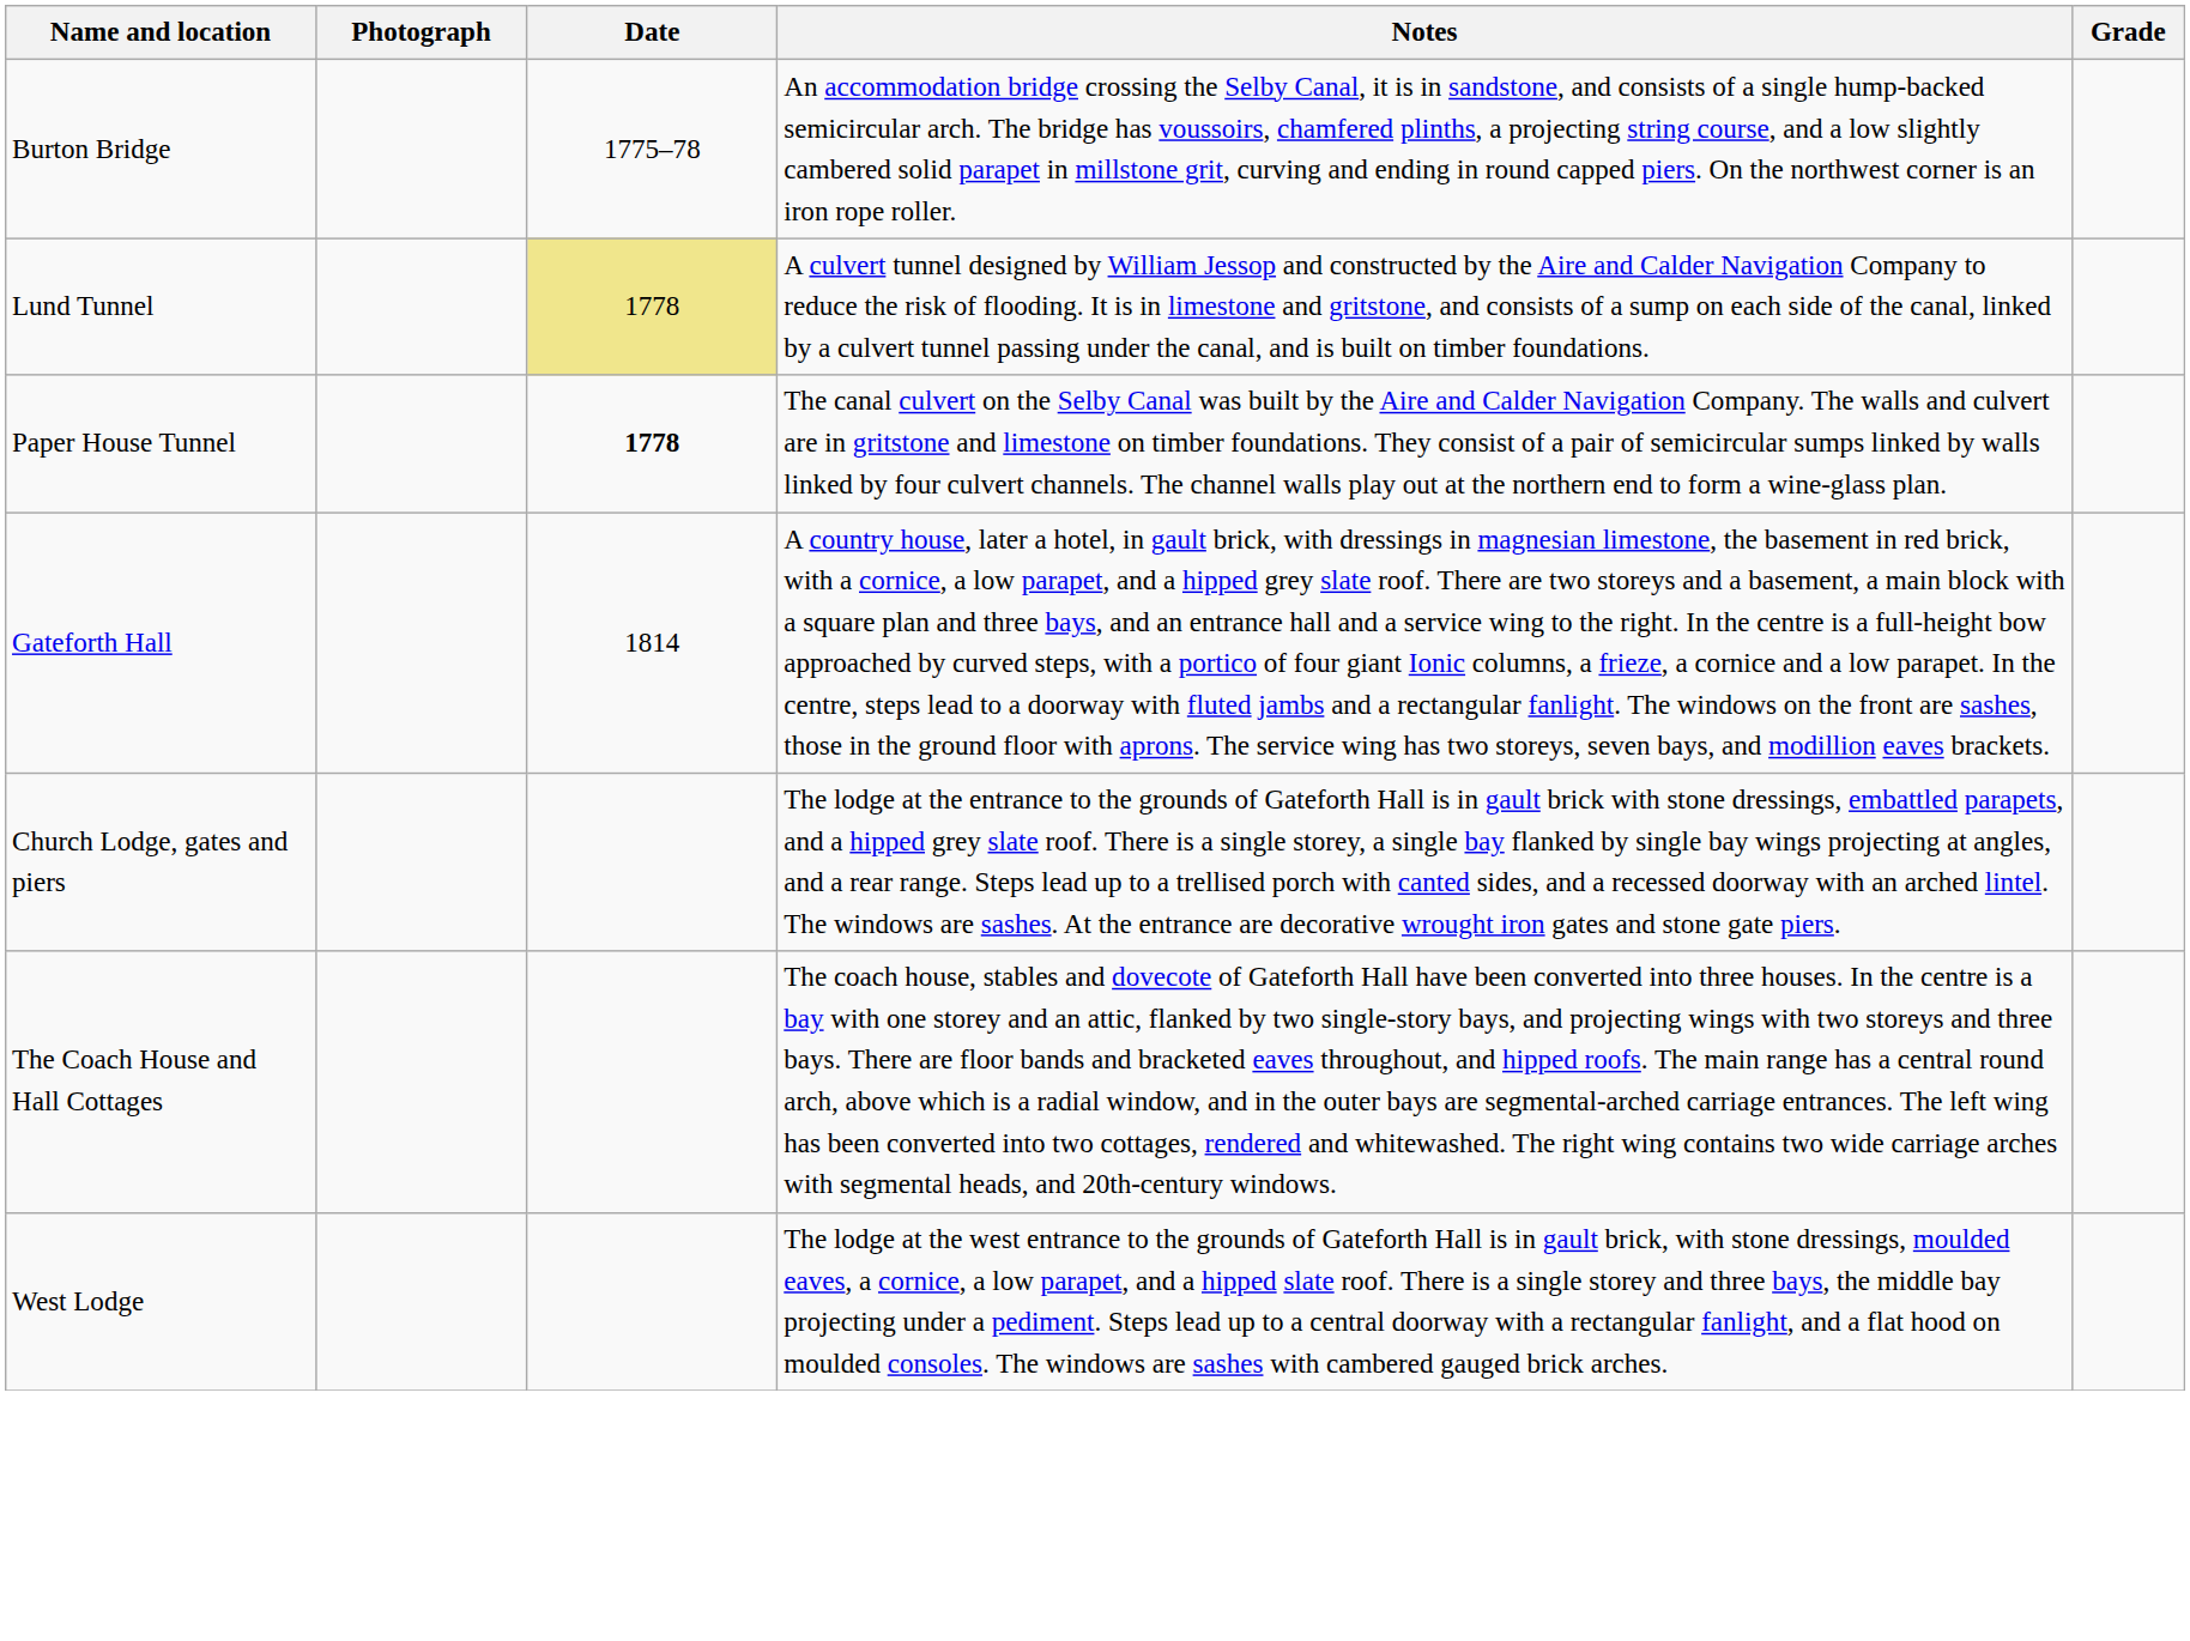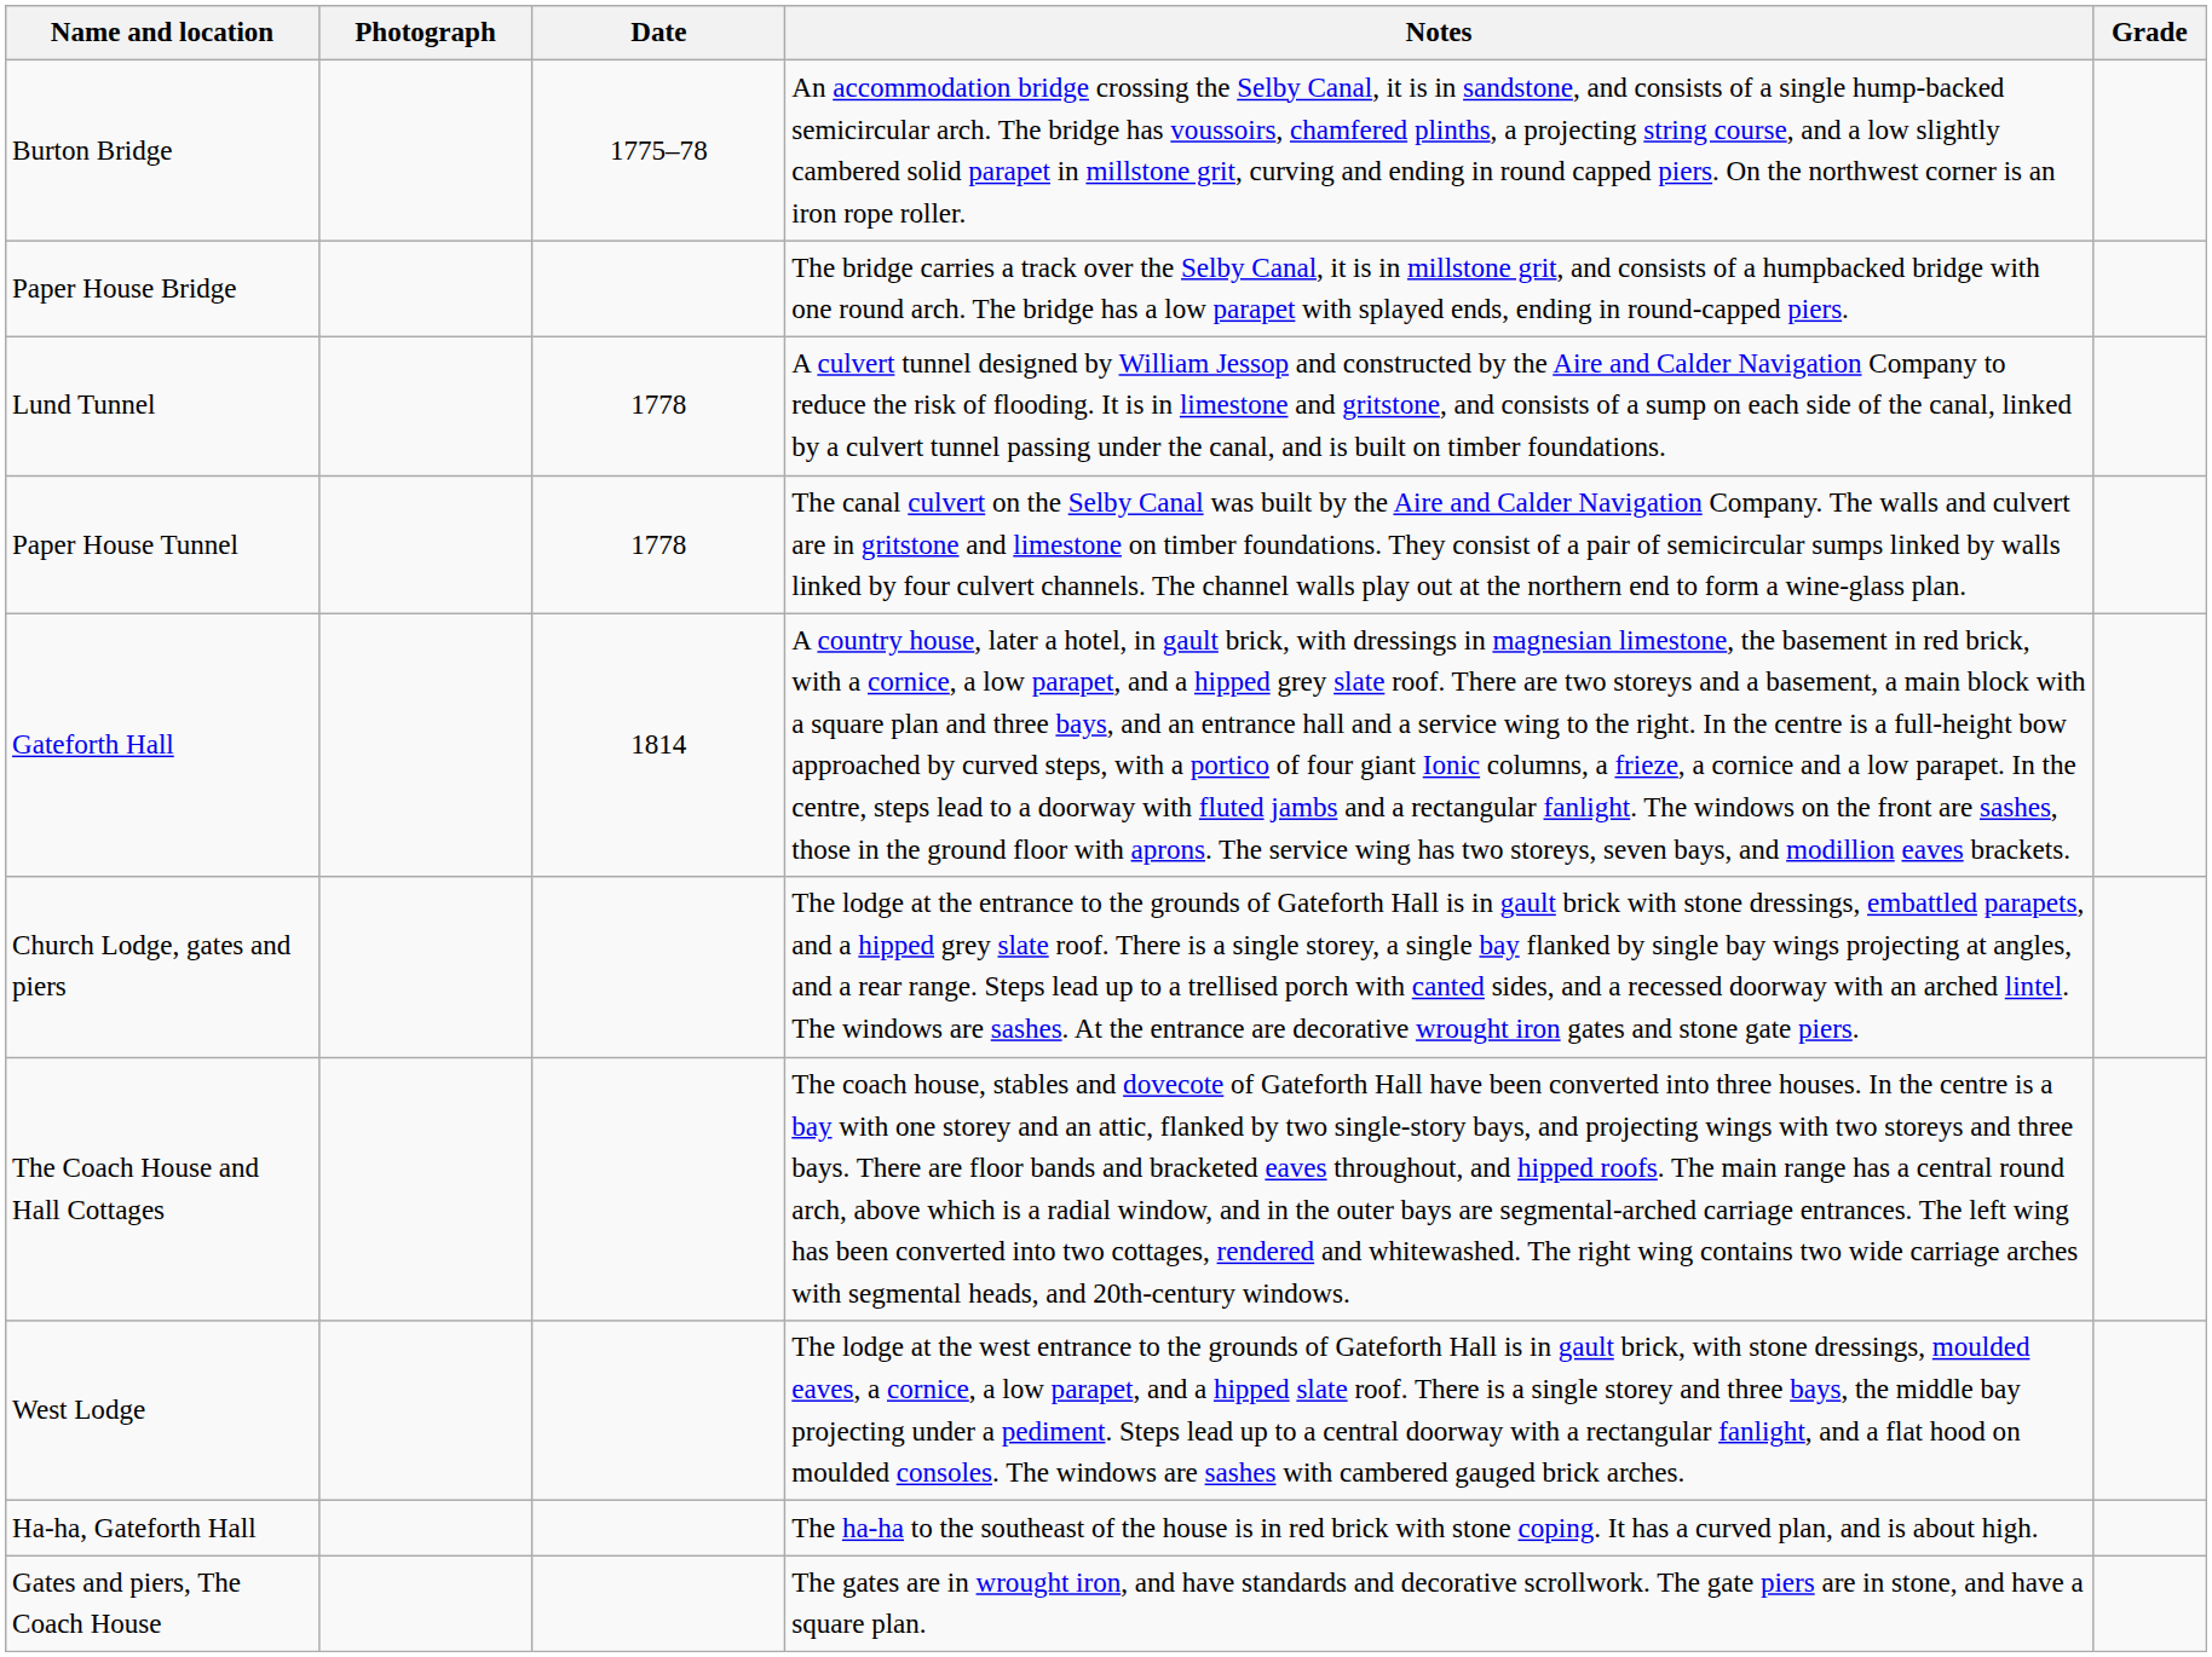+ row: Paper House Bridge | The bridge carries a track over the Selby Canal, it is in millstone grit, and consists of a humpbacked bridge with one round arch. The bridge has a low parapet with splayed ends, ending in round-capped piers.
Lund Tunnel | Date: khaki background -> no background
Paper House Tunnel | Date: bold -> normal
+ row: Ha-ha, Gateforth Hall | The ha-ha to the southeast of the house is in red brick with stone coping. It has a curved plan, and is about high.
+ row: Gates and piers, The Coach House | The gates are in wrought iron, and have standards and decorative scrollwork. The gate piers are in stone, and have a square plan.
